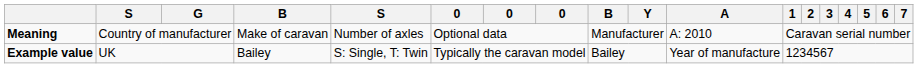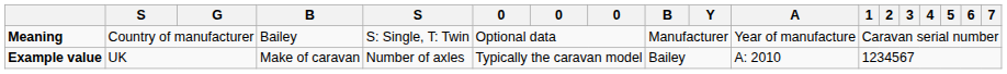Meaning | column 4: Make of caravan -> Bailey
Meaning | column 5: Number of axles -> S: Single, T: Twin
Meaning | A: A: 2010 -> Year of manufacture
Example value | column 4: Bailey -> Make of caravan
Example value | column 5: S: Single, T: Twin -> Number of axles
Example value | A: Year of manufacture -> A: 2010
